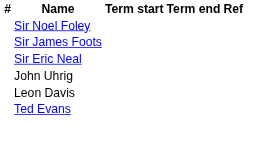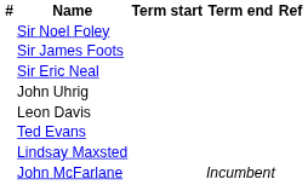+ row: Lindsay Maxsted
+ row: John McFarlane | Incumbent
